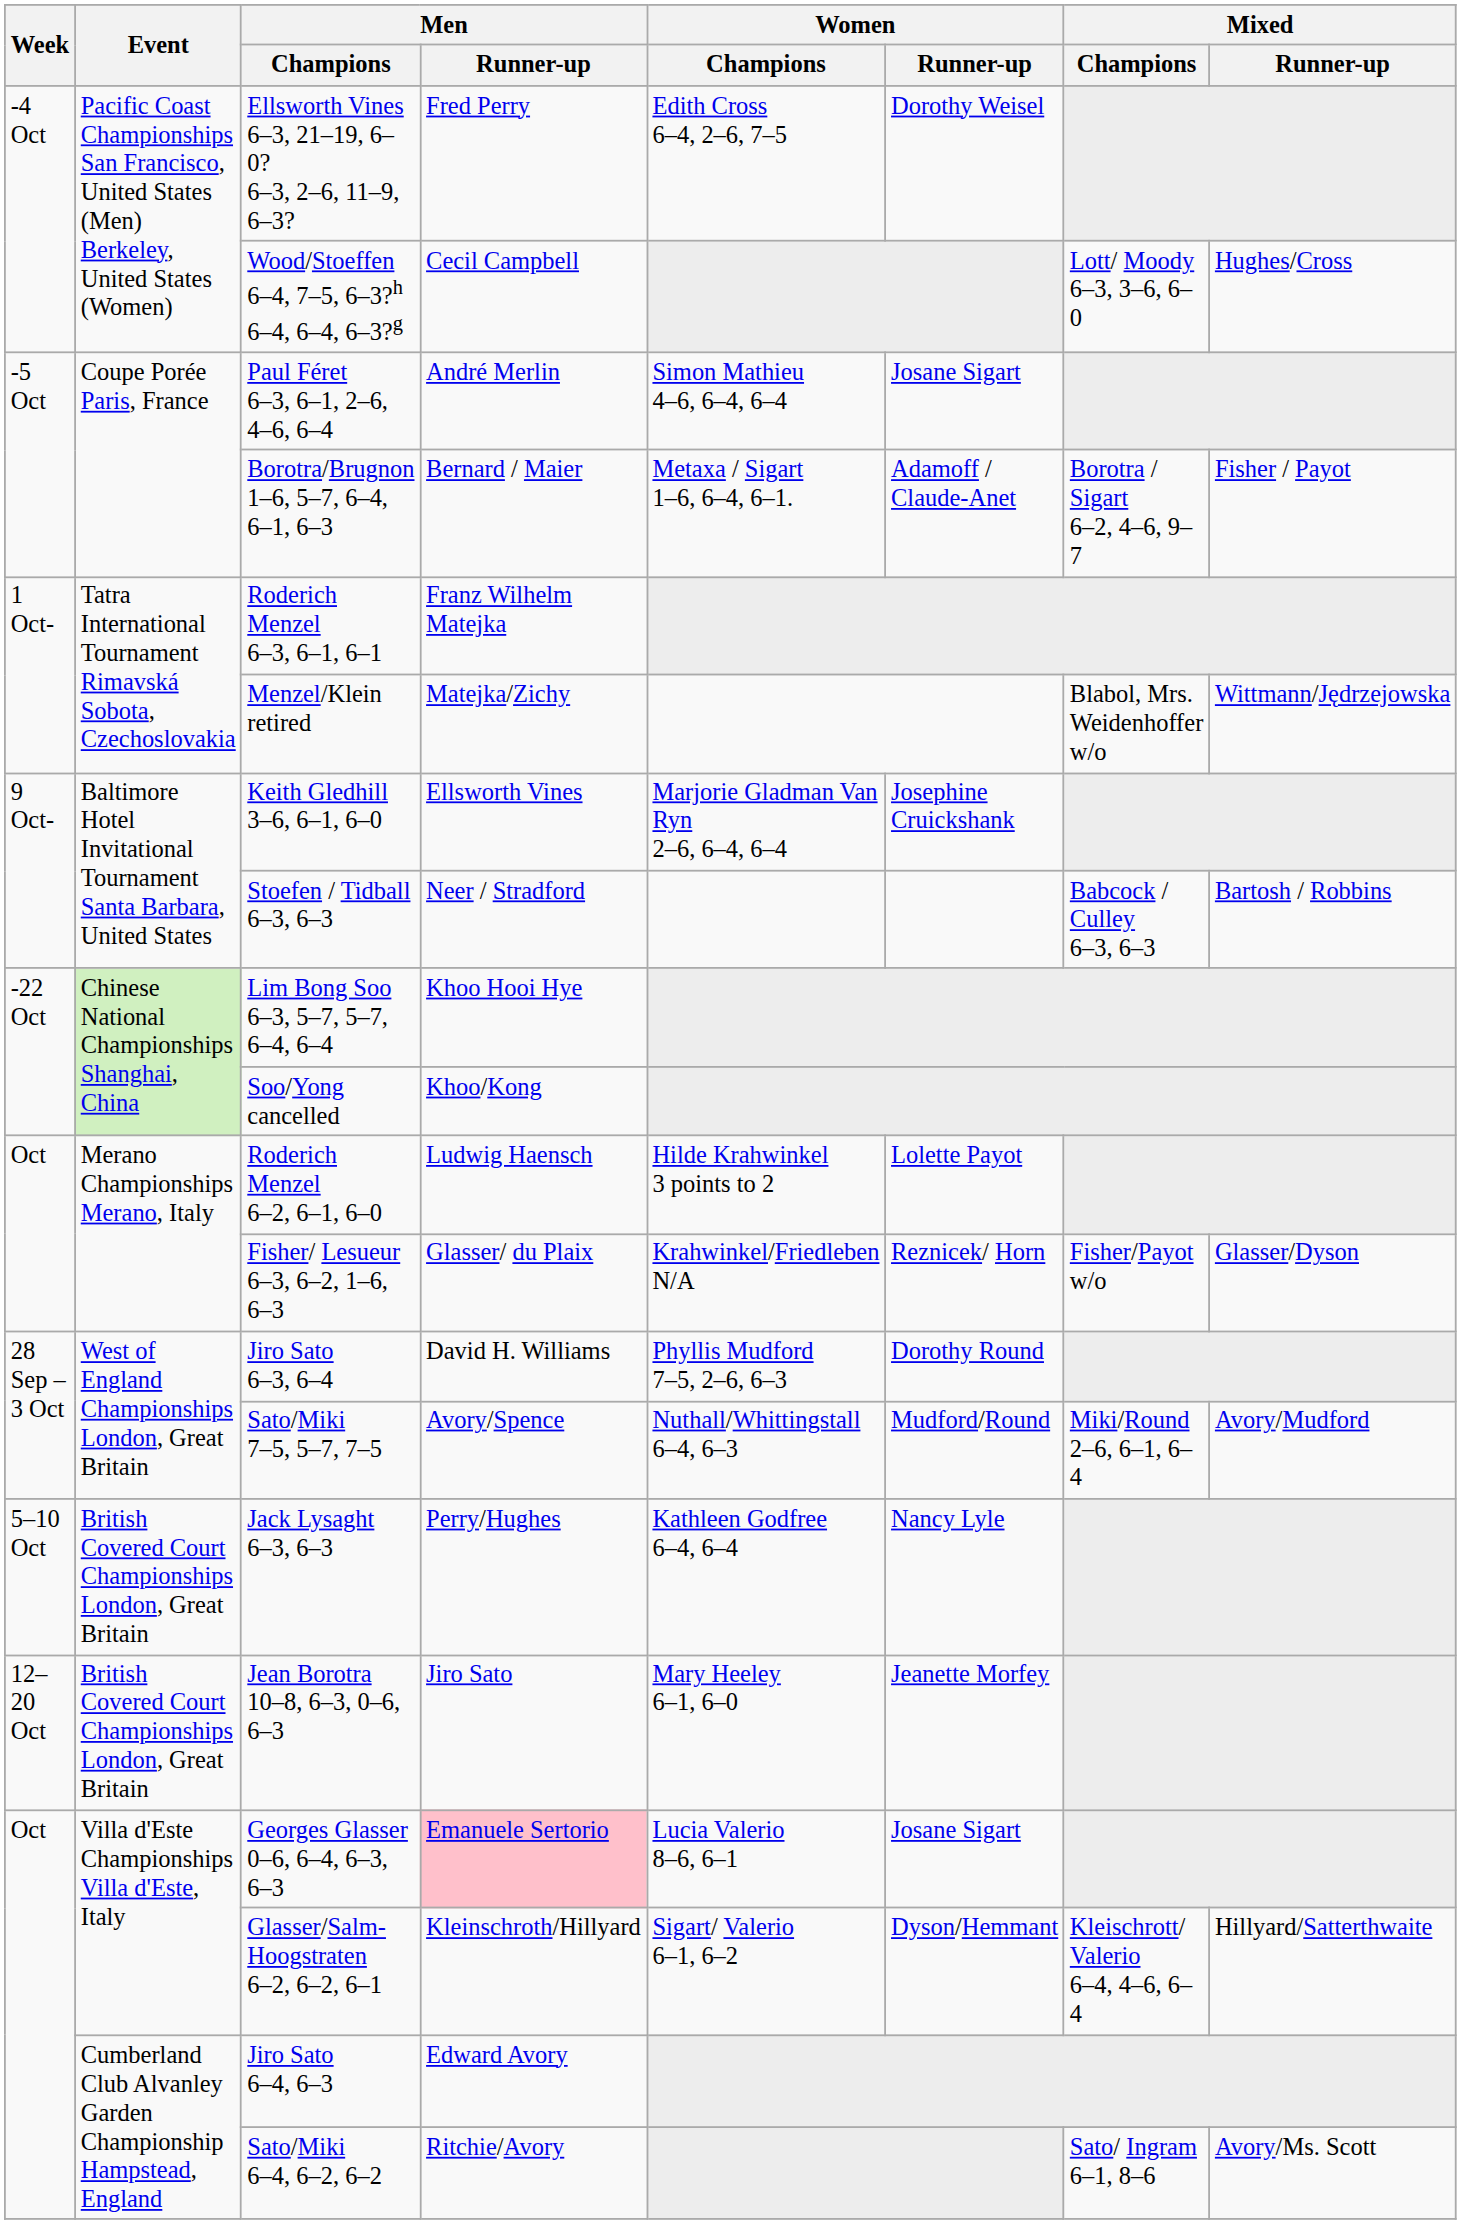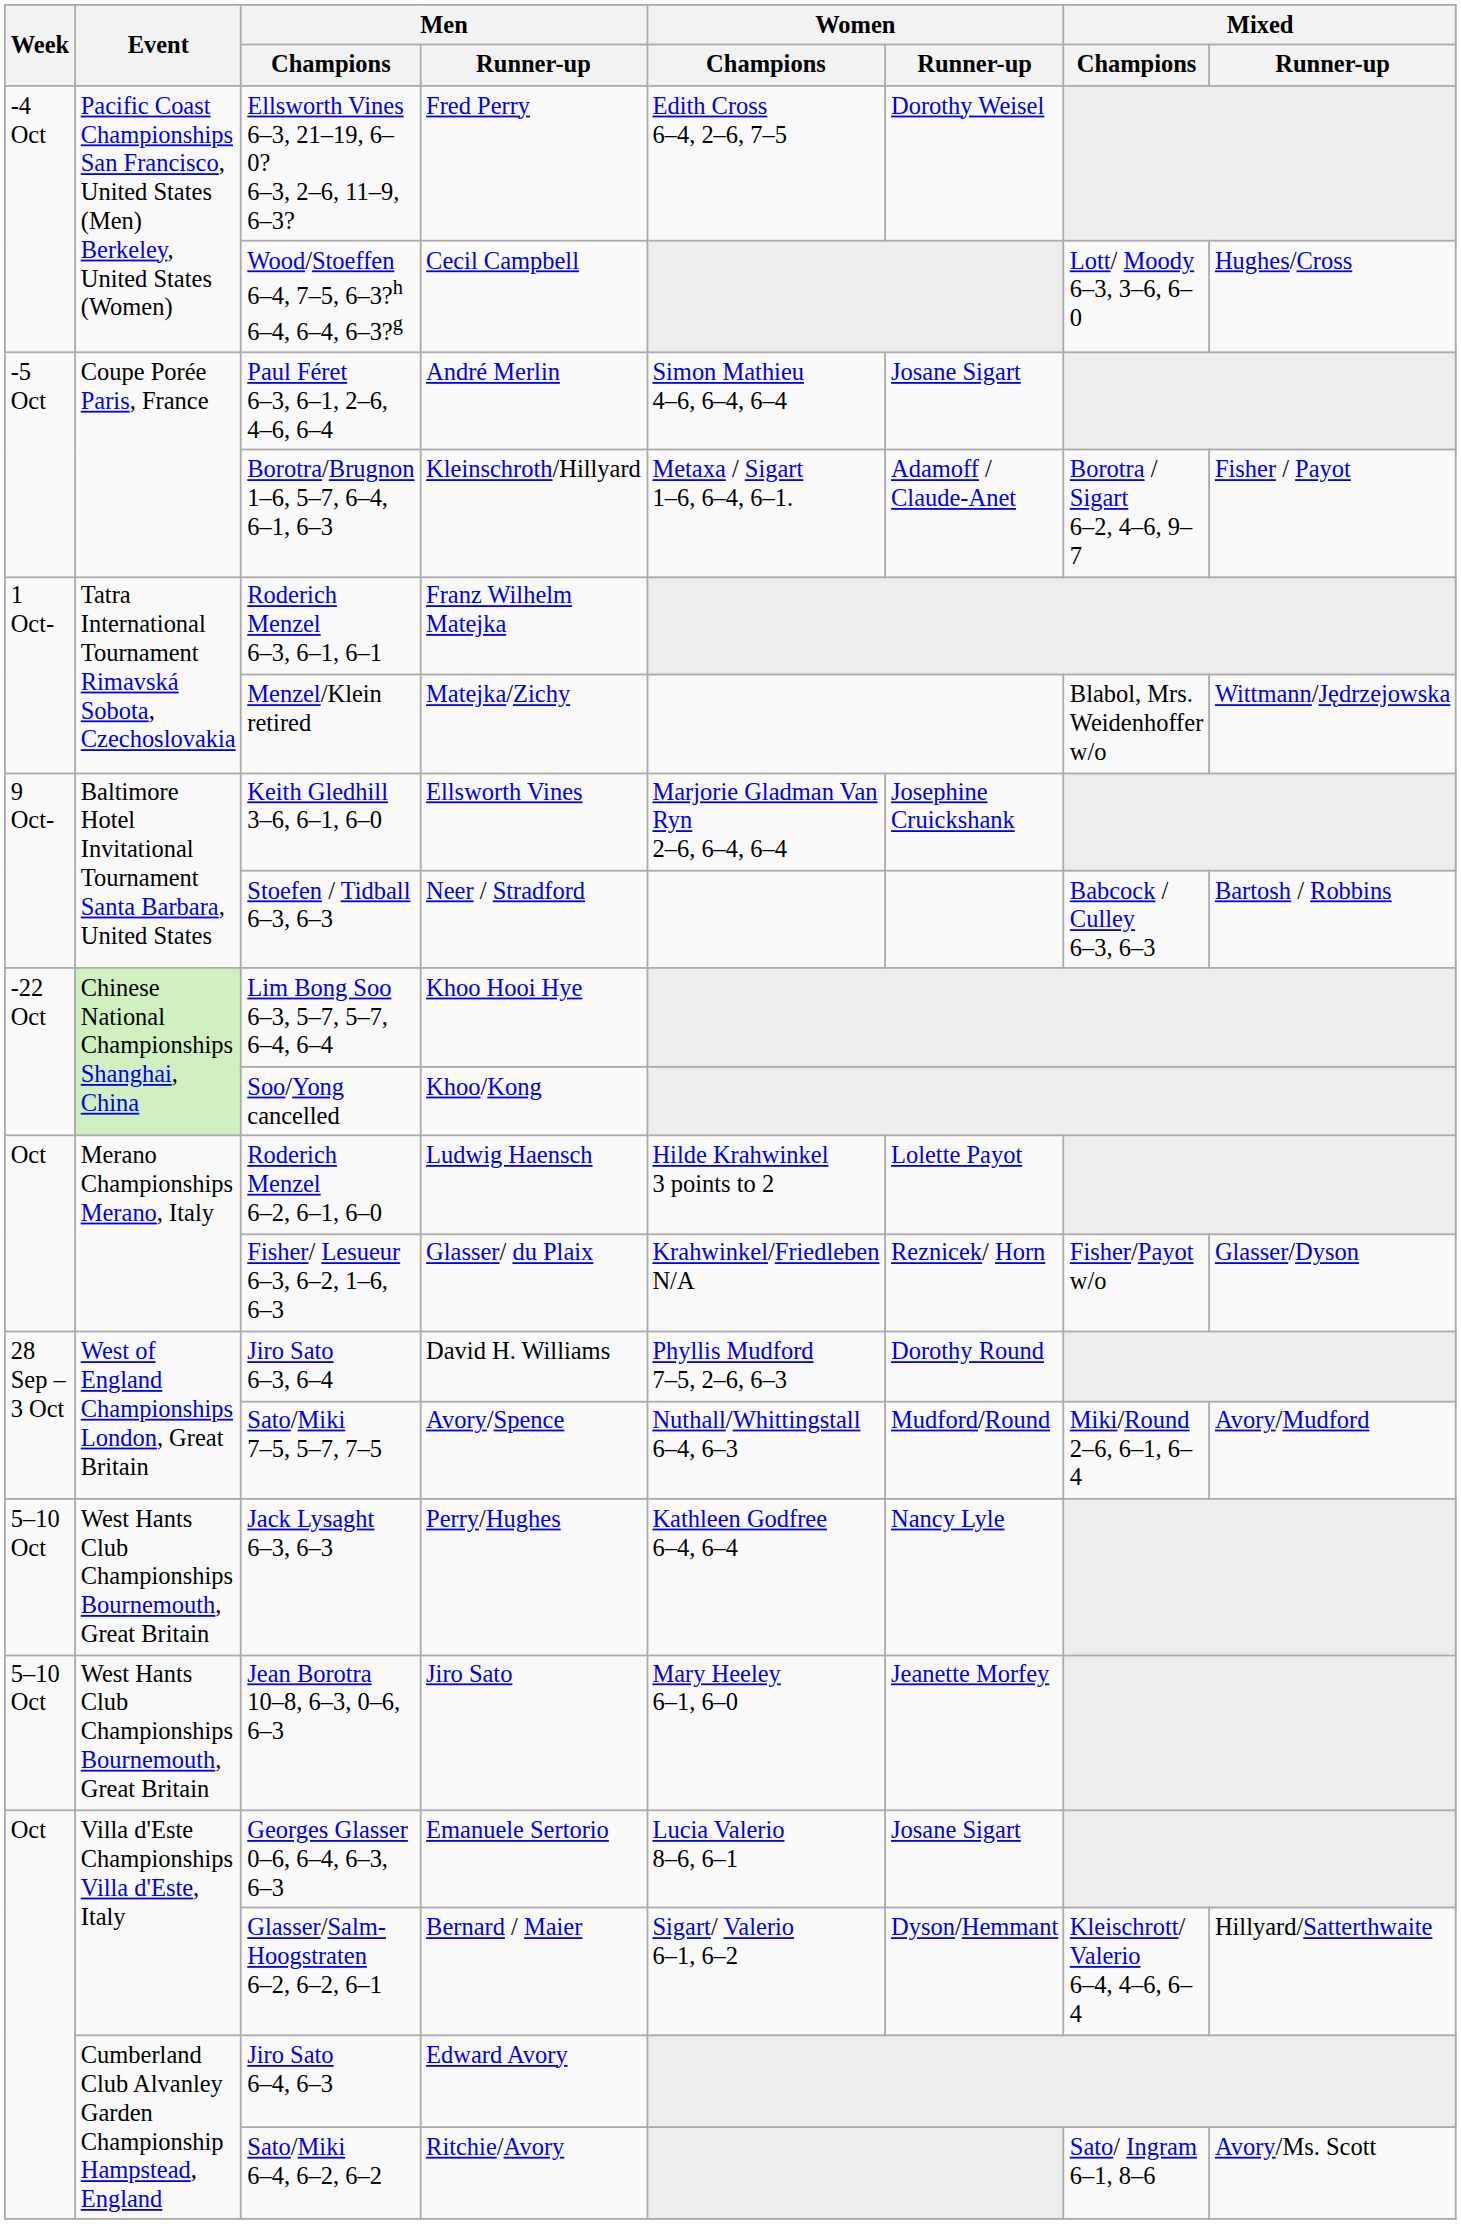Borotra/Brugnon 1–6, 5–7, 6–4, 6–1, 6–3 | Men / Runner-up: Bernard / Maier -> Kleinschroth/Hillyard
Jack Lysaght 6–3, 6–3 | Event: British Covered Court Championships London, Great Britain -> West Hants Club Championships Bournemouth, Great Britain
Jean Borotra 10–8, 6–3, 0–6, 6–3 | Week: 12–20 Oct -> 5–10 Oct
Jean Borotra 10–8, 6–3, 0–6, 6–3 | Event: British Covered Court Championships London, Great Britain -> West Hants Club Championships Bournemouth, Great Britain
Georges Glasser 0–6, 6–4, 6–3, 6–3 | Men / Runner-up: pink background -> no background
Glasser/Salm-Hoogstraten 6–2, 6–2, 6–1 | Men / Runner-up: Kleinschroth/Hillyard -> Bernard / Maier
